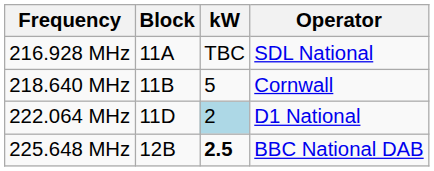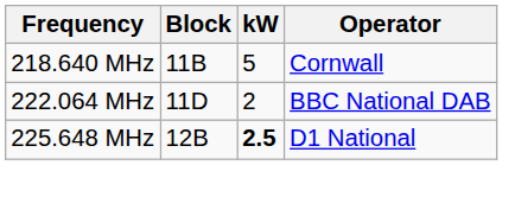- row: 216.928 MHz | 11A | TBC | SDL National
222.064 MHz | kW: lightblue background -> no background
222.064 MHz | Operator: D1 National -> BBC National DAB
225.648 MHz | Operator: BBC National DAB -> D1 National
